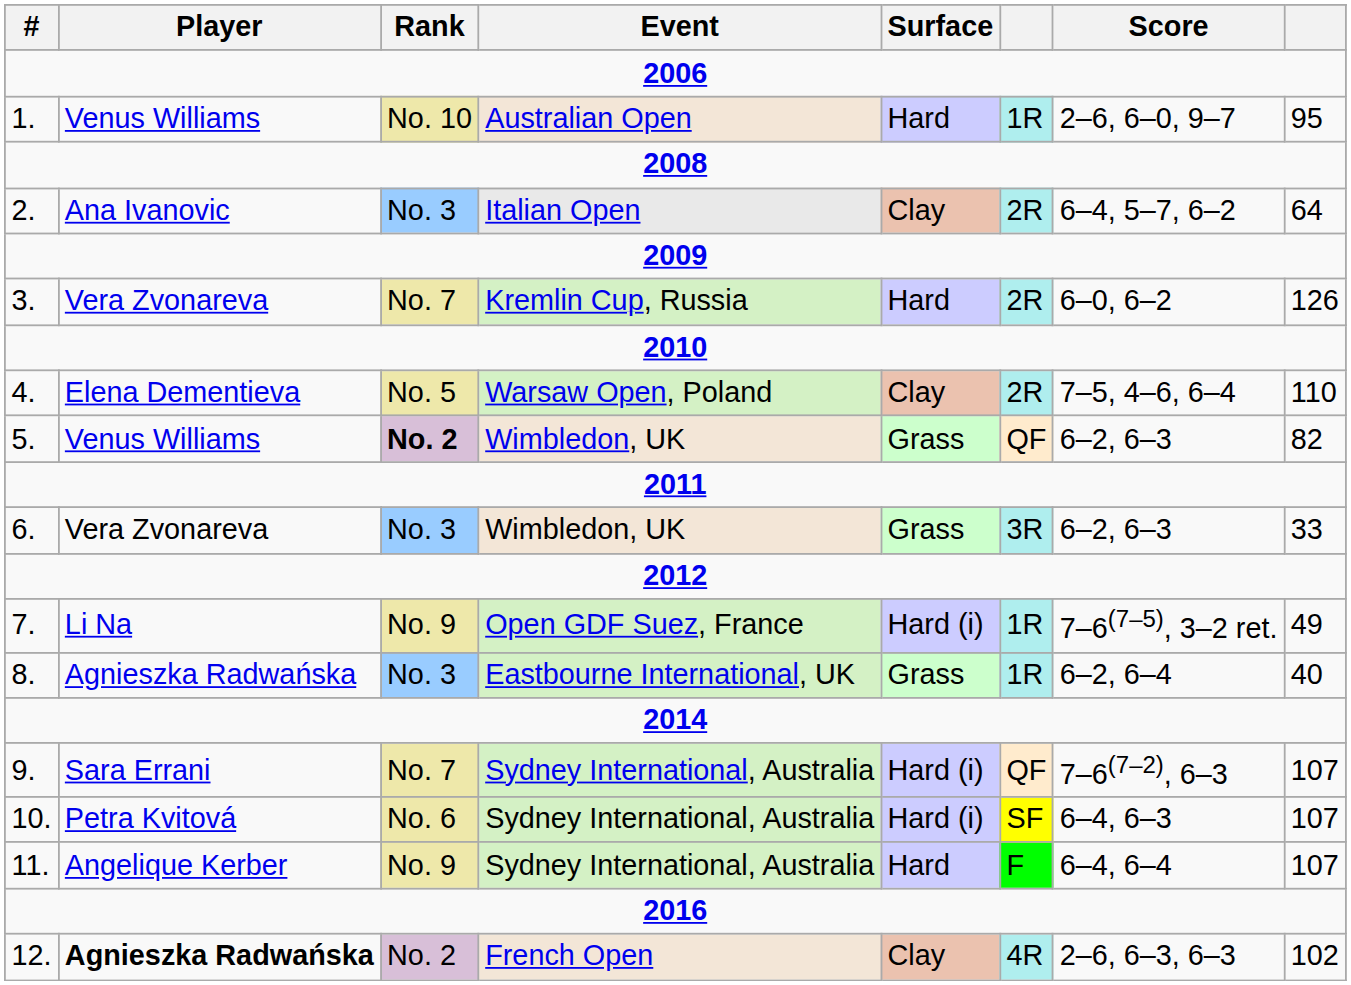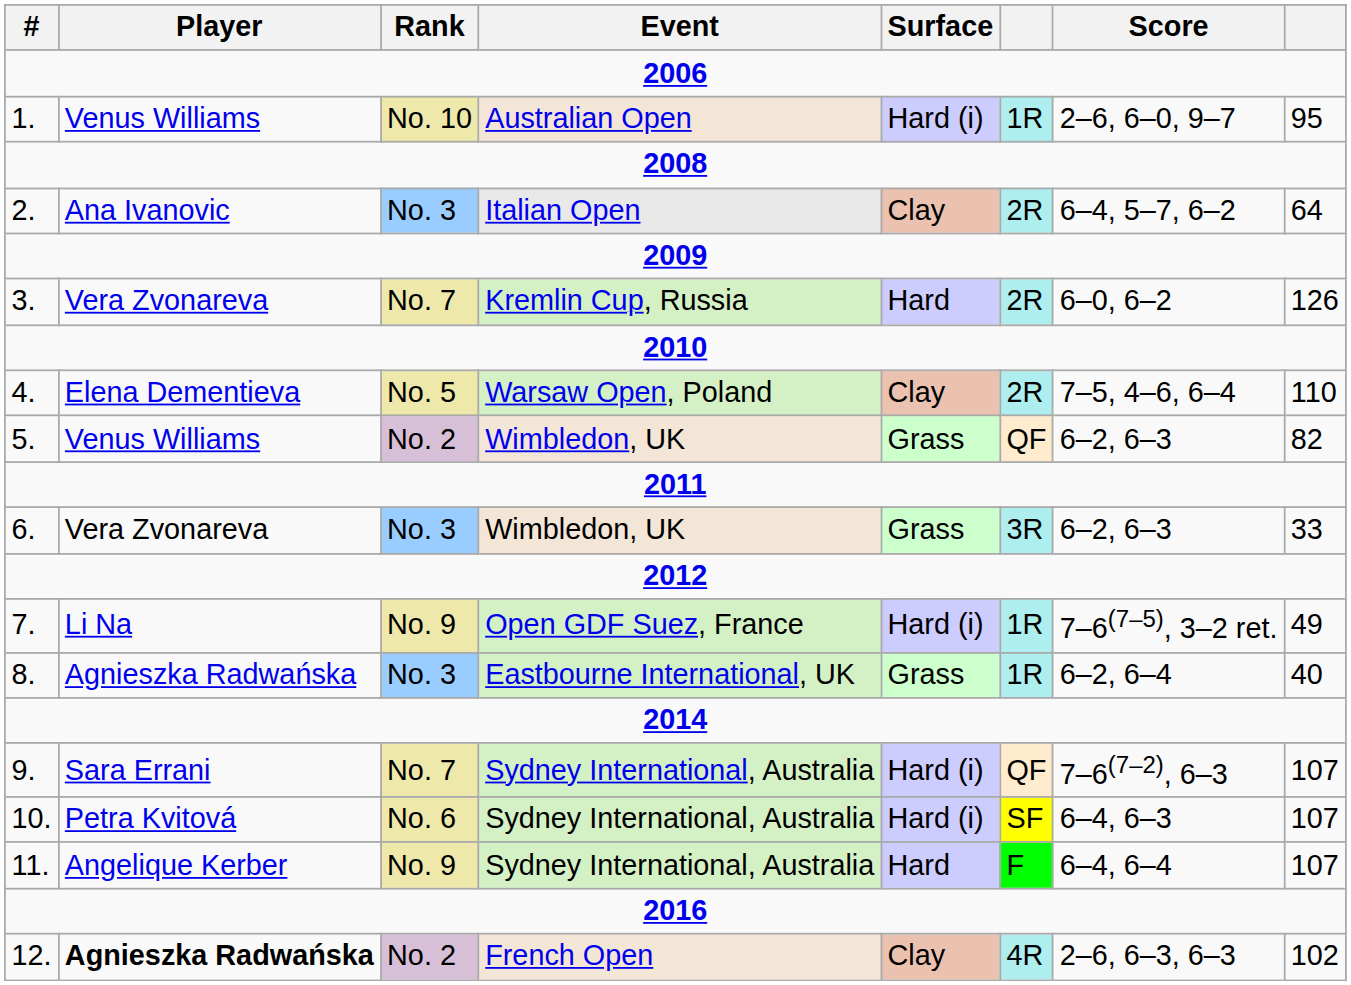1. | Surface: Hard -> Hard (i)
5. | Rank: bold -> normal
